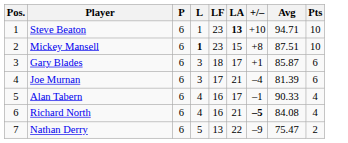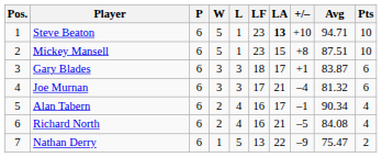+ column: W | 5 | 5 | 3 | 3 | 2 | 2 | 1
Mickey Mansell | L: bold -> normal
Gary Blades | Avg: 85.87 -> 83.87
Joe Murnan | Avg: 81.39 -> 81.32
Alan Tabern | Avg: 90.33 -> 90.34
Richard North | +/–: bold -> normal
